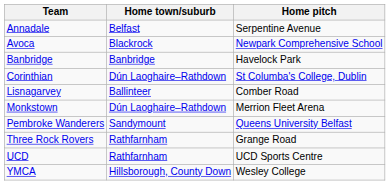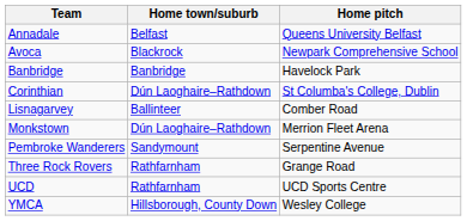Annadale | Home pitch: Serpentine Avenue -> Queens University Belfast
Pembroke Wanderers | Home pitch: Queens University Belfast -> Serpentine Avenue
